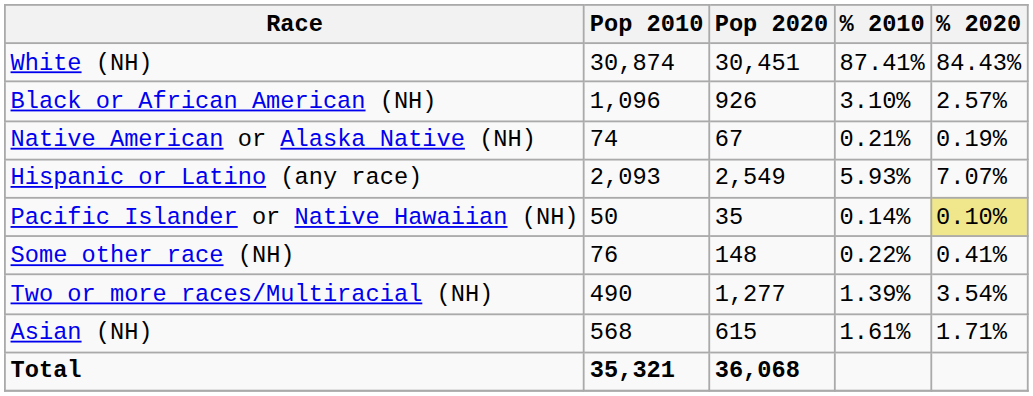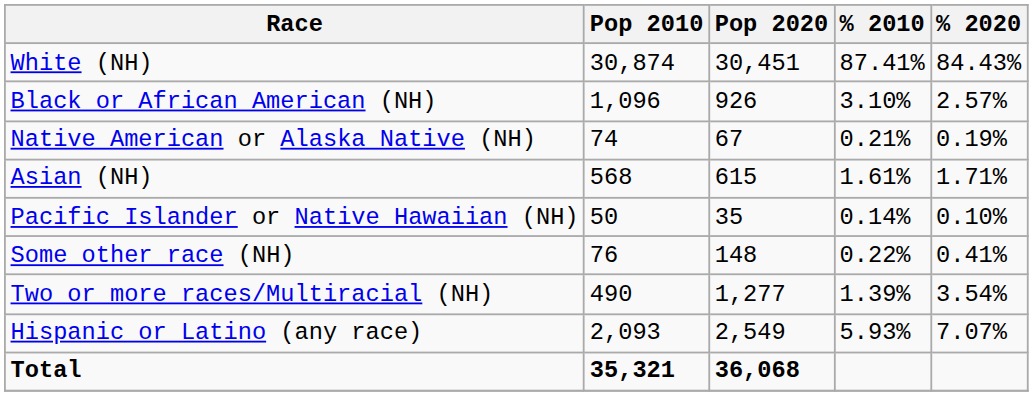rows swapped: Asian (NH) <-> Hispanic or Latino (any race)
Pacific Islander or Native Hawaiian (NH) | % 2020: khaki background -> no background
